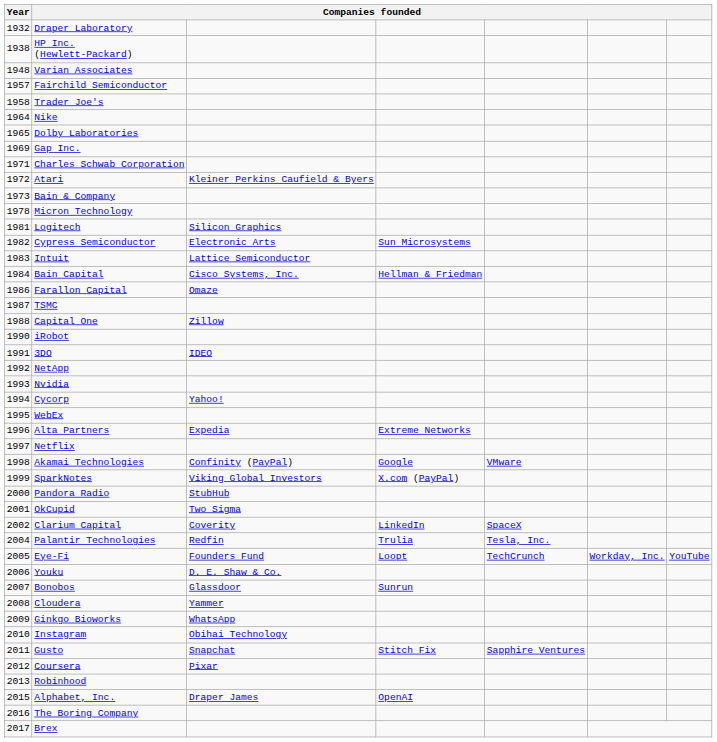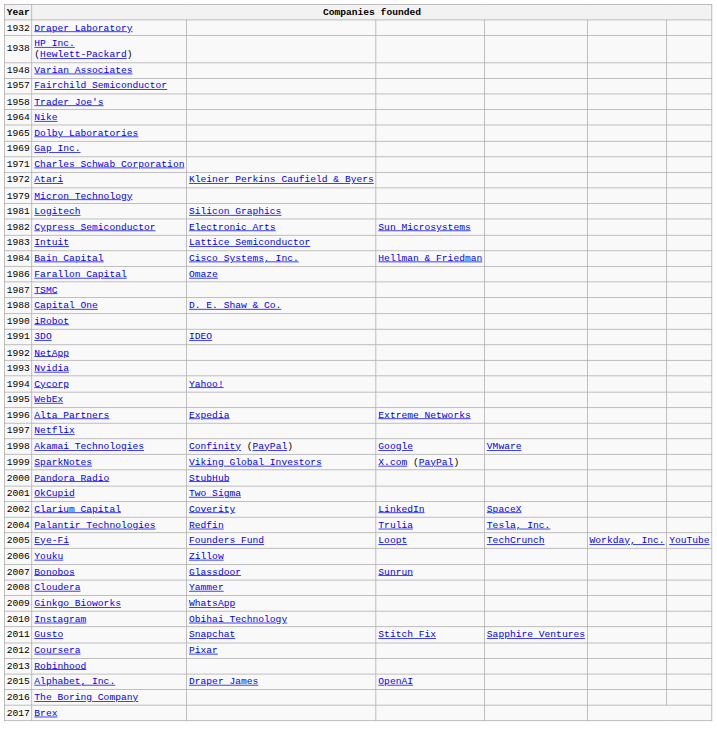- row: 1973 | Bain & Company
Micron Technology | Year: 1978 -> 1979
Capital One | column 3: Zillow -> D. E. Shaw & Co.
Youku | column 3: D. E. Shaw & Co. -> Zillow
